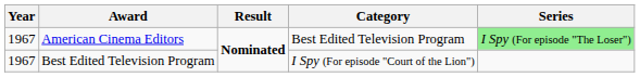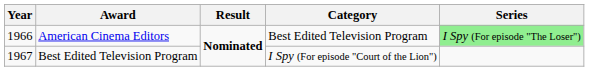American Cinema Editors | Year: 1967 -> 1966
